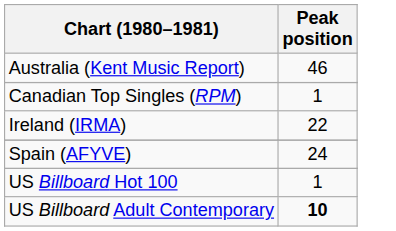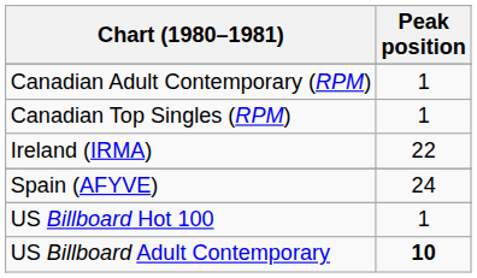- row: Australia (Kent Music Report) | 46
+ row: Canadian Adult Contemporary (RPM) | 1
